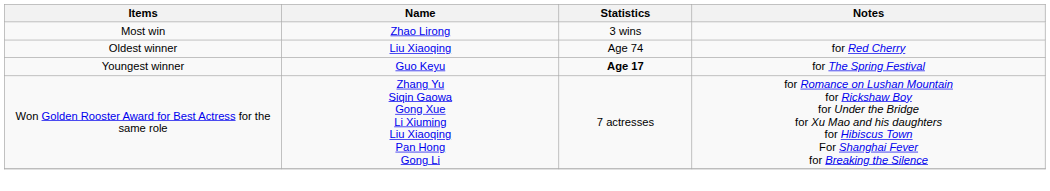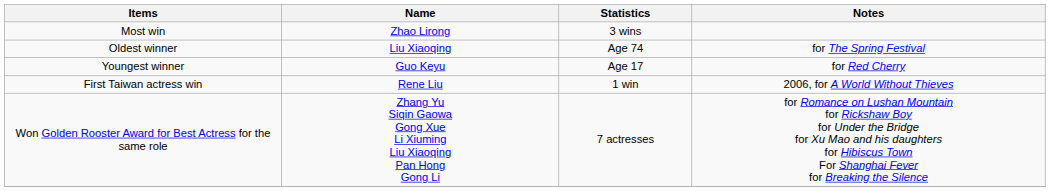Oldest winner | Notes: for Red Cherry -> for The Spring Festival
Youngest winner | Statistics: bold -> normal
Youngest winner | Notes: for The Spring Festival -> for Red Cherry
+ row: First Taiwan actress win | Rene Liu | 1 win | 2006, for A World Without Thieves
